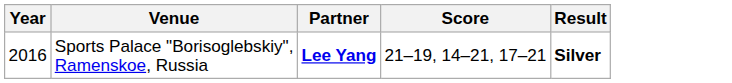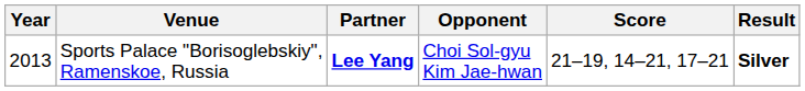+ column: Opponent | Choi Sol-gyu Kim Jae-hwan
Sports Palace "Borisoglebskiy", Ramenskoe, Russia | Year: 2016 -> 2013
